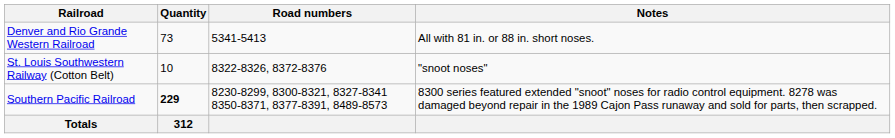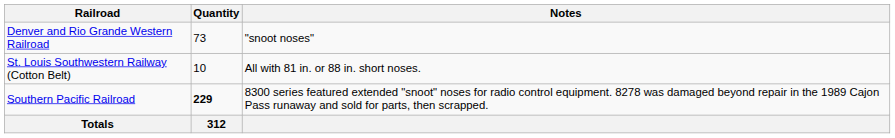- column: Road numbers | 5341-5413 | 8322-8326, 8372-8376 | 8230-8299, 8300-8321, 8327-8341 8350-8371, 8377-8391, 8489-8573
Denver and Rio Grande Western Railroad | Notes: All with 81 in. or 88 in. short noses. -> "snoot noses"
St. Louis Southwestern Railway (Cotton Belt) | Notes: "snoot noses" -> All with 81 in. or 88 in. short noses.
